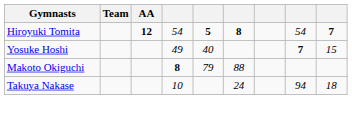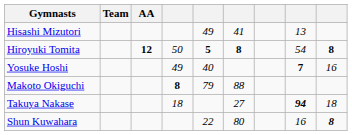+ row: Hisashi Mizutori | 49 | 41 | 13
Hiroyuki Tomita | column 4: 54 -> 50
Hiroyuki Tomita | column 9: 7 -> 8
Yosuke Hoshi | column 9: 15 -> 16
Takuya Nakase | column 4: 10 -> 18
Takuya Nakase | column 6: 24 -> 27
Takuya Nakase | column 8: normal -> bold
+ row: Shun Kuwahara | 22 | 80 | 16 | 8
